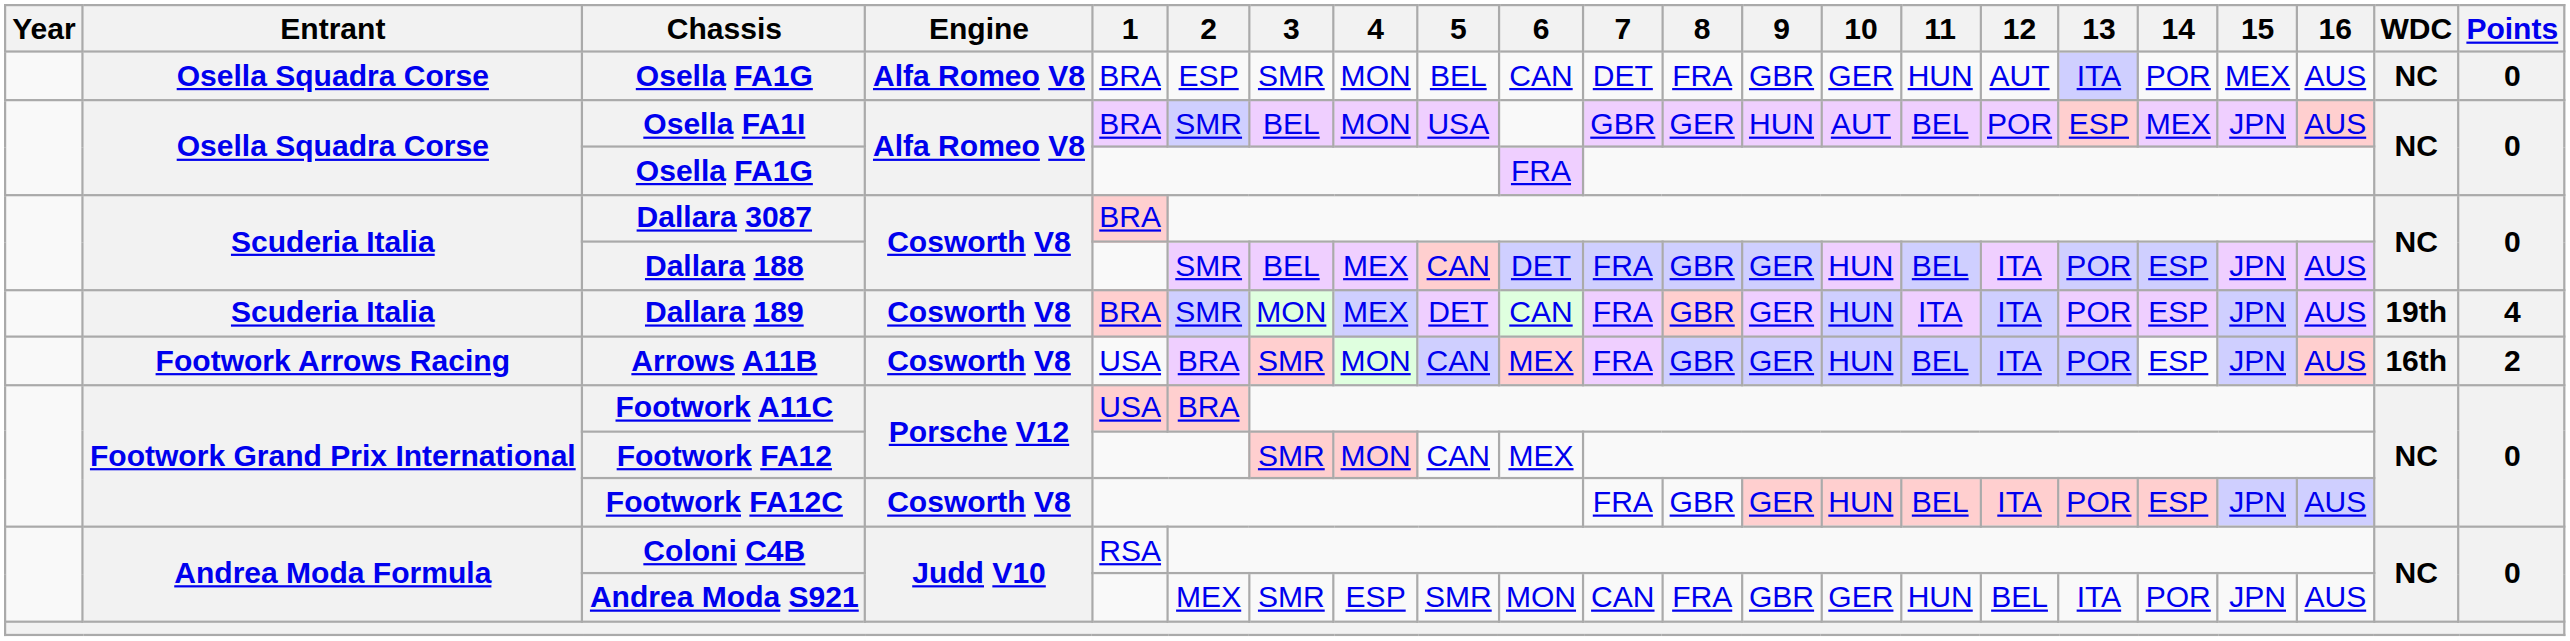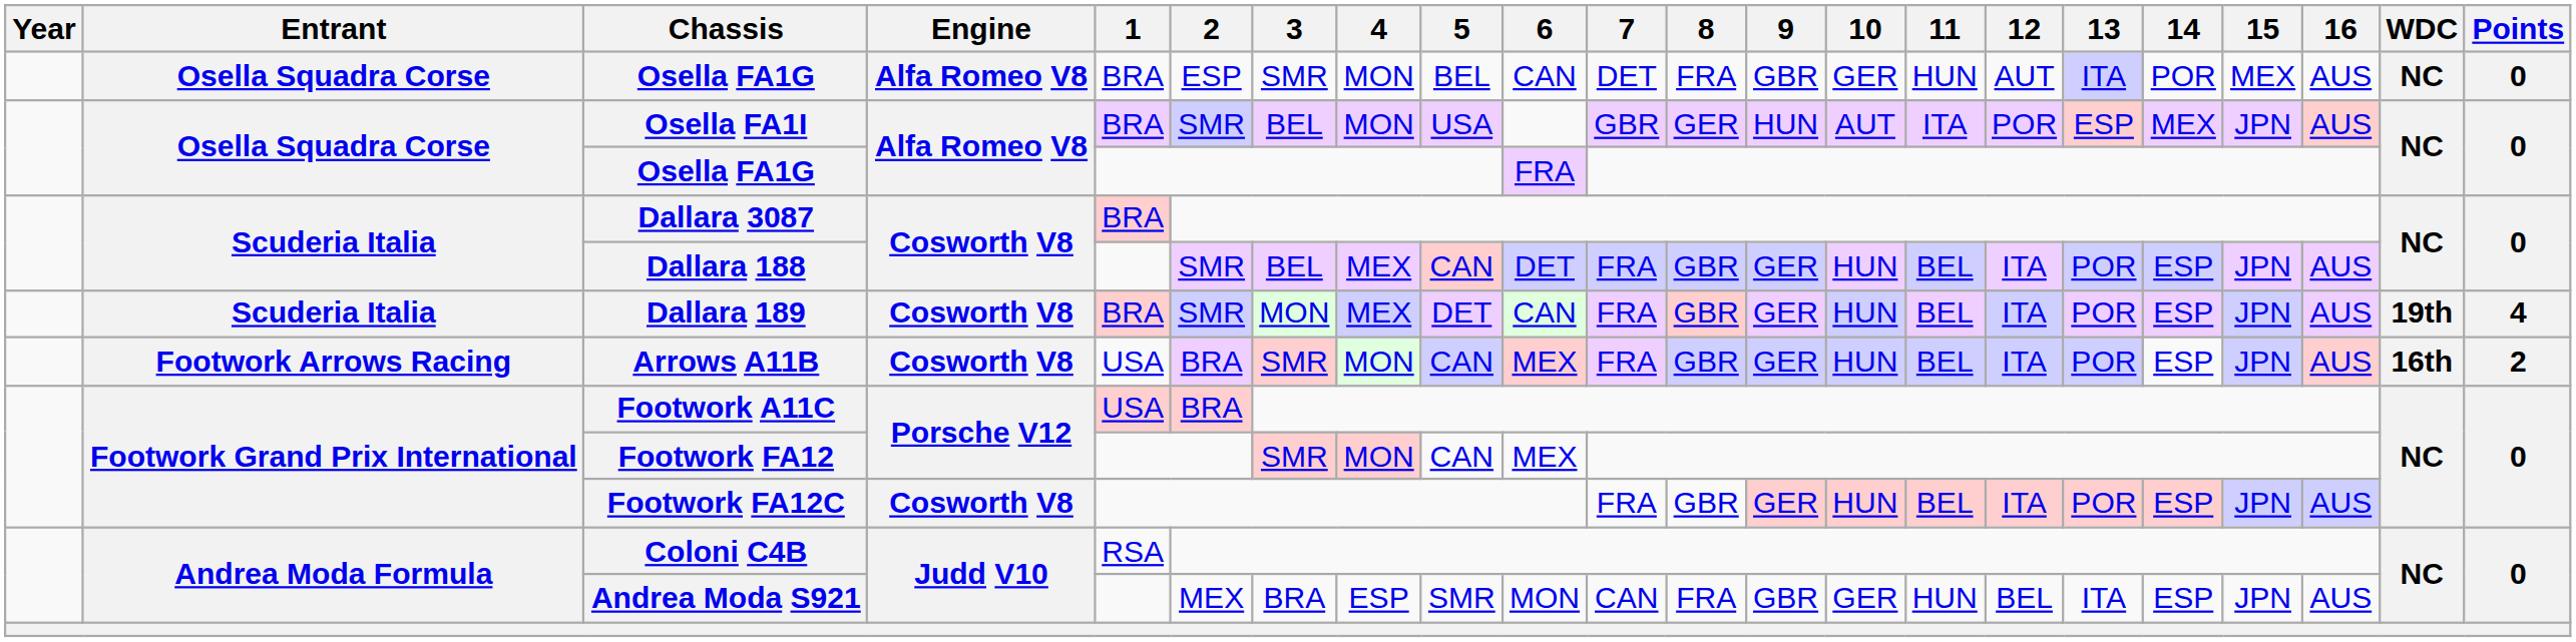Osella FA1I | 11: BEL -> ITA
Dallara 189 | 11: ITA -> BEL
Andrea Moda S921 | 3: SMR -> BRA
Andrea Moda S921 | 14: POR -> ESP
